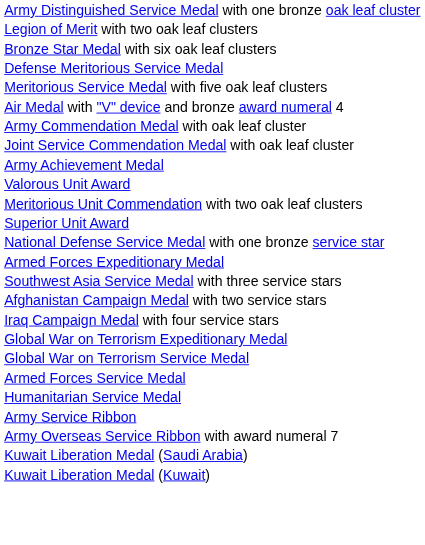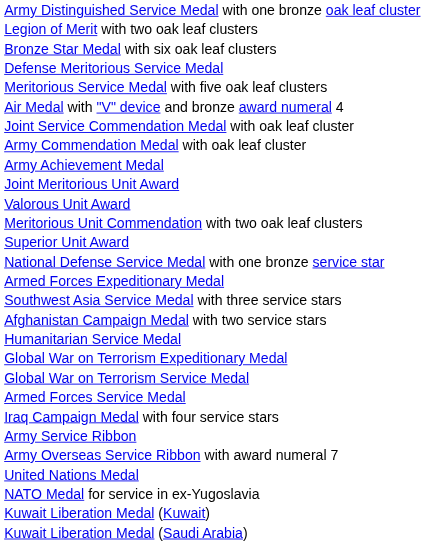rows swapped: Joint Service Commendation Medal with oak leaf cluster <-> Army Commendation Medal with oak leaf cluster
+ row: Joint Meritorious Unit Award
rows swapped: Iraq Campaign Medal with four service stars <-> Humanitarian Service Medal
+ row: United Nations Medal
+ row: NATO Medal for service in ex-Yugoslavia
rows swapped: Kuwait Liberation Medal (Saudi Arabia) <-> Kuwait Liberation Medal (Kuwait)
